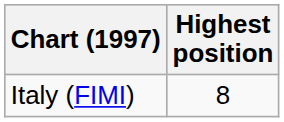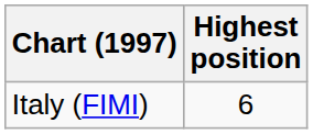Italy (FIMI) | Highest position: 8 -> 6
